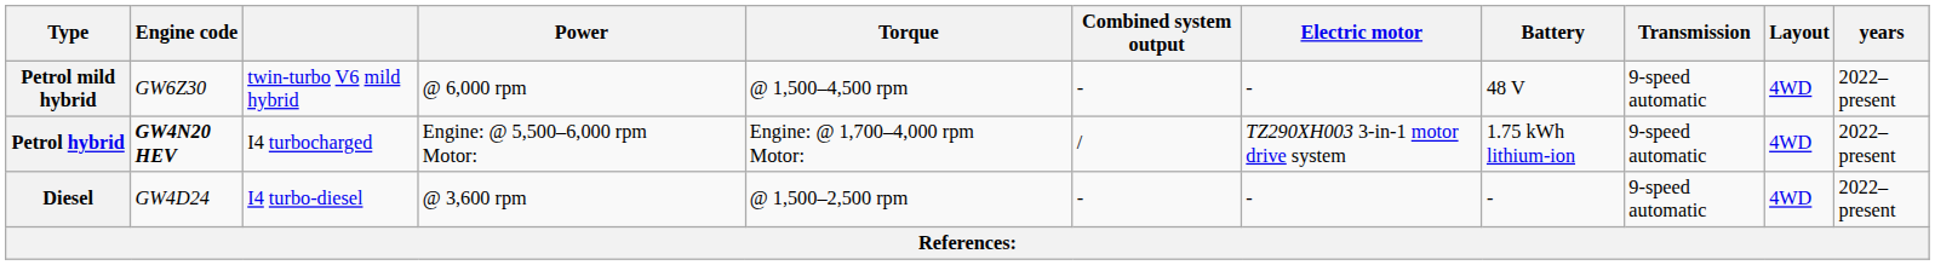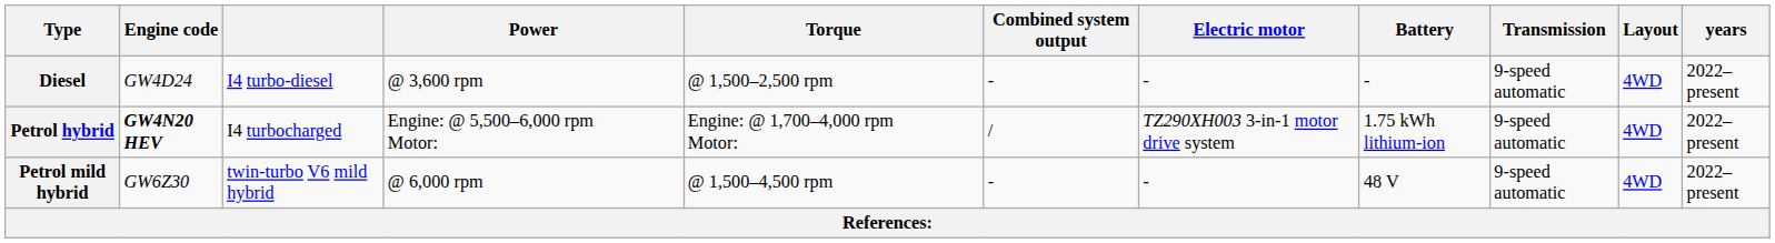rows swapped: Petrol mild hybrid <-> Diesel
